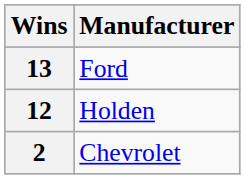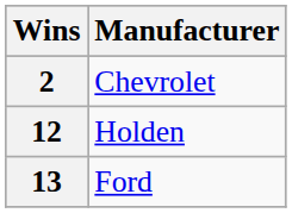rows swapped: 13 <-> 2
